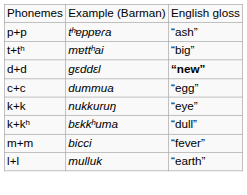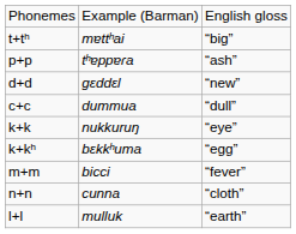rows swapped: p+p <-> t+tʰ
d+d | column 3: bold -> normal
c+c | column 3: “egg” -> “dull”
k+kʰ | column 3: “dull” -> “egg”
+ row: n+n | cunna | “cloth”
